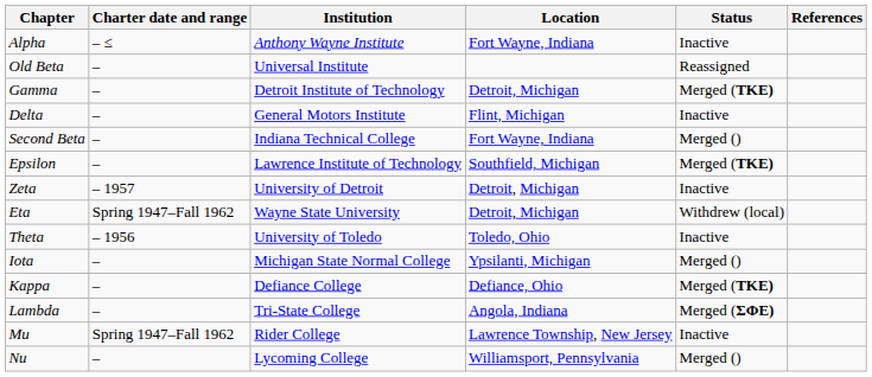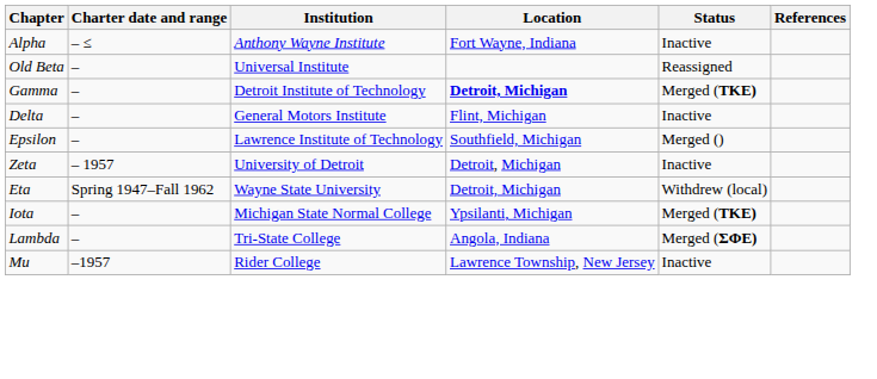Gamma | Location: normal -> bold
- row: Second Beta | – | Indiana Technical College | Fort Wayne, Indiana | Merged ()
Epsilon | Status: Merged (ΤΚΕ) -> Merged ()
- row: Theta | – 1956 | University of Toledo | Toledo, Ohio | Inactive
Iota | Status: Merged () -> Merged (ΤΚΕ)
- row: Kappa | – | Defiance College | Defiance, Ohio | Merged (ΤΚΕ)
Mu | Charter date and range: Spring 1947–Fall 1962 -> –1957
- row: Nu | – | Lycoming College | Williamsport, Pennsylvania | Merged ()
